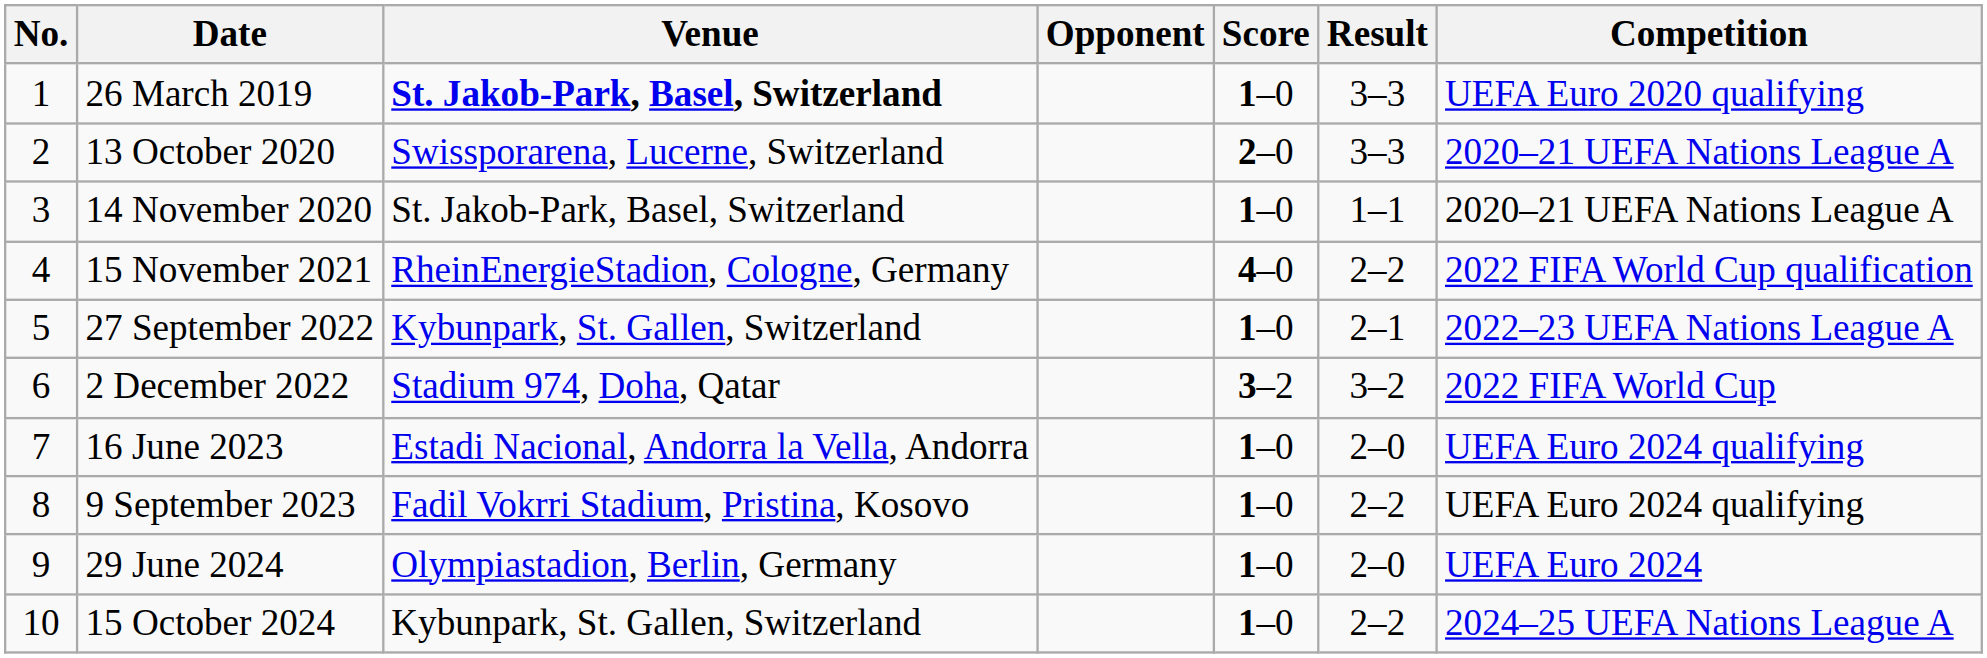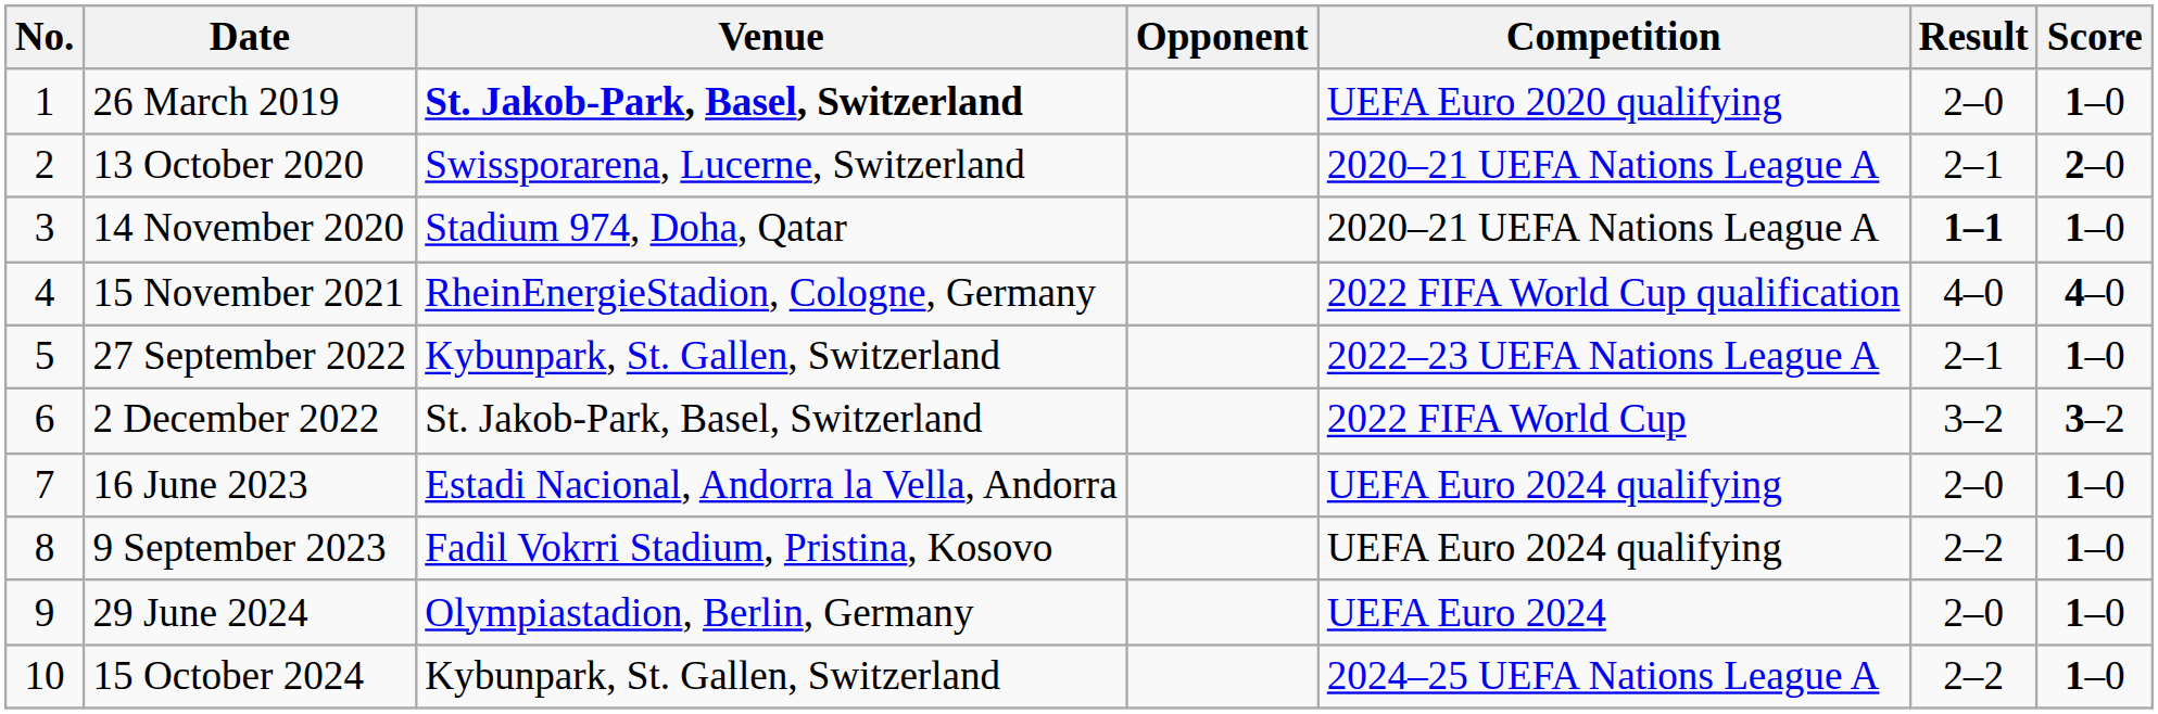columns swapped: Score <-> Competition
26 March 2019 | Result: 3–3 -> 2–0
13 October 2020 | Result: 3–3 -> 2–1
14 November 2020 | Venue: St. Jakob-Park, Basel, Switzerland -> Stadium 974, Doha, Qatar
14 November 2020 | Result: normal -> bold
15 November 2021 | Result: 2–2 -> 4–0
2 December 2022 | Venue: Stadium 974, Doha, Qatar -> St. Jakob-Park, Basel, Switzerland
